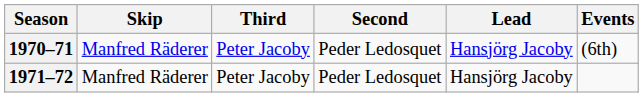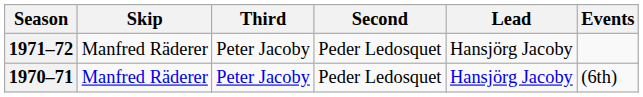rows swapped: 1970–71 <-> 1971–72
